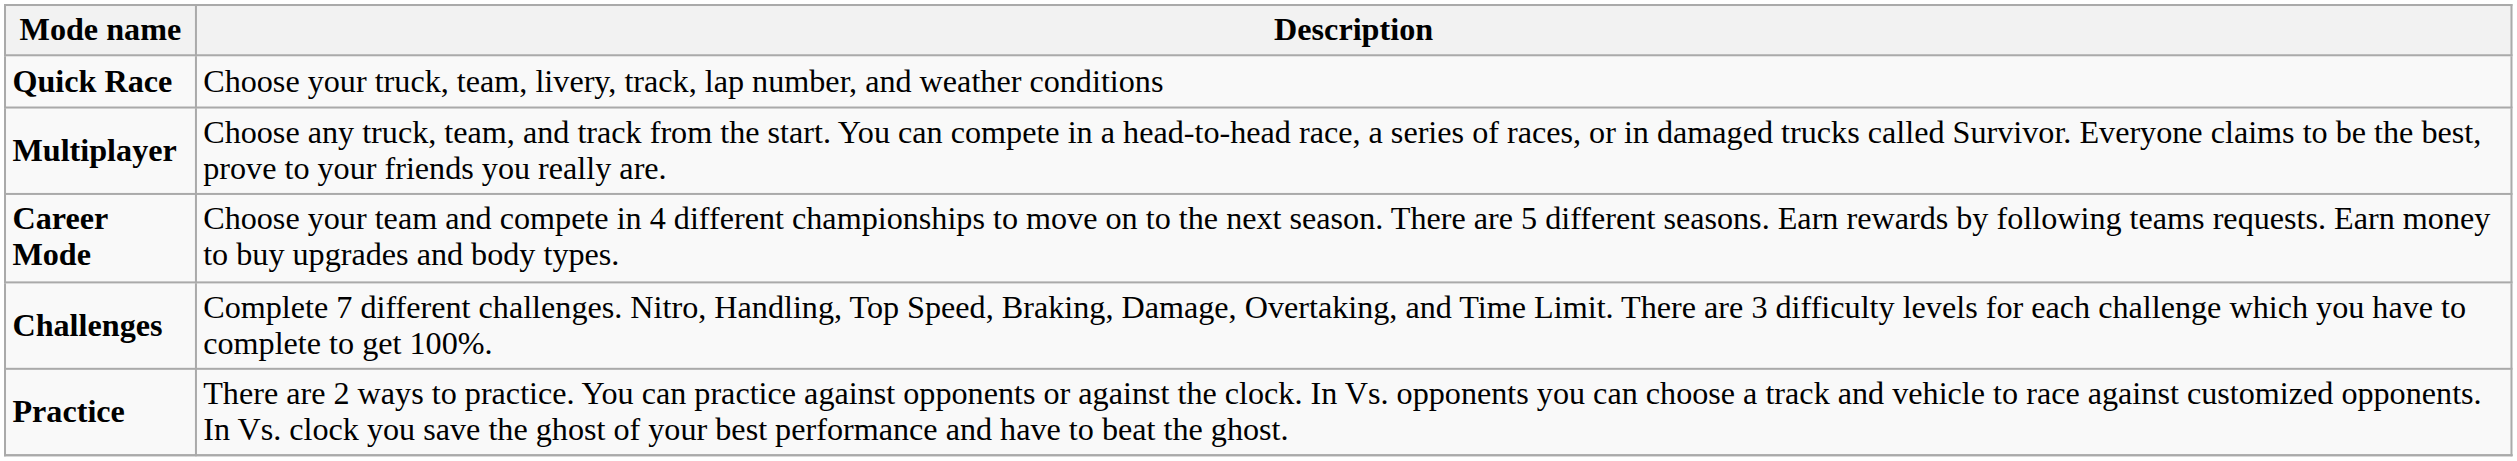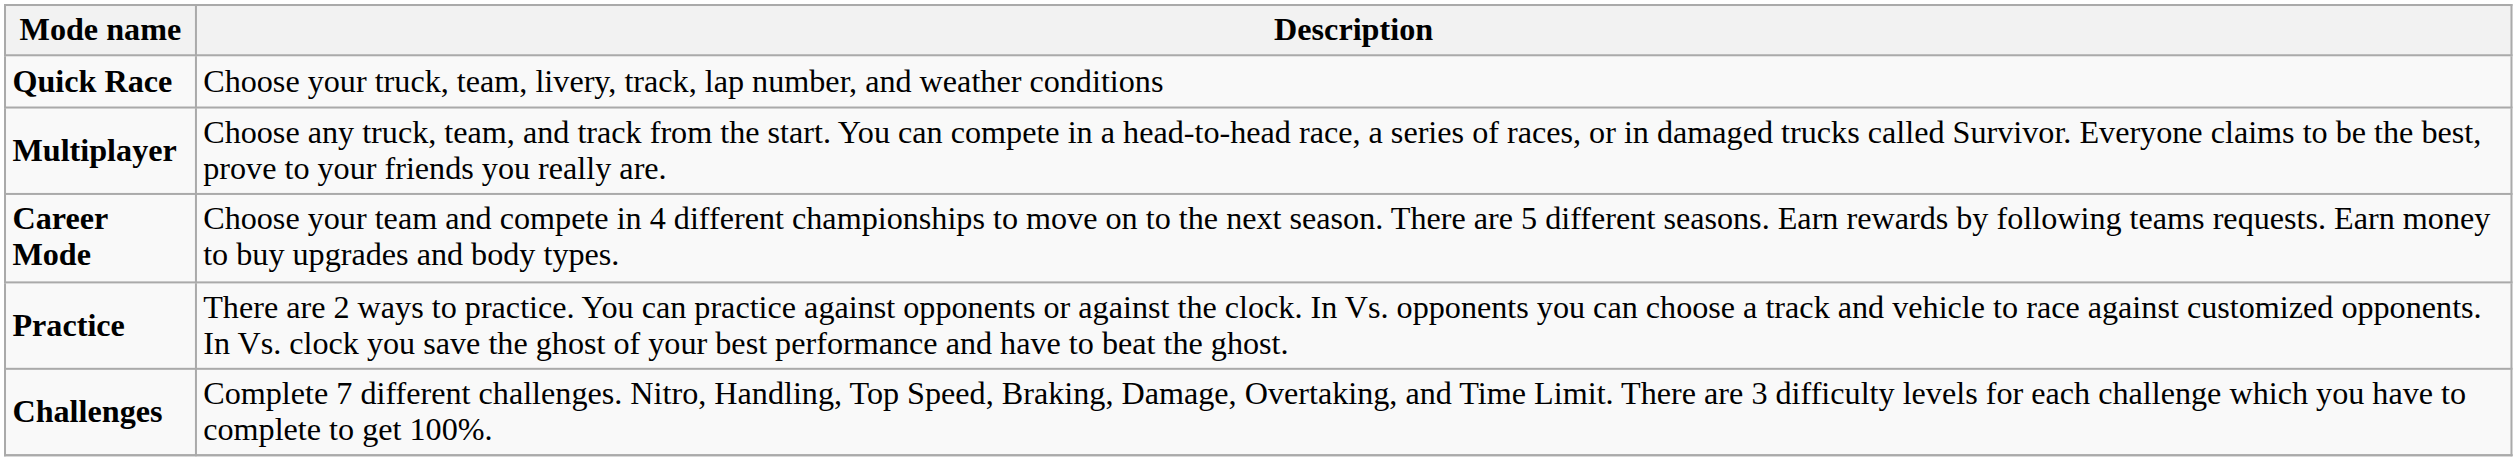rows swapped: Challenges <-> Practice
